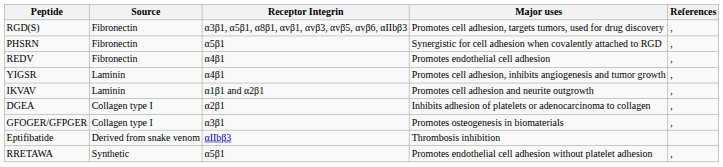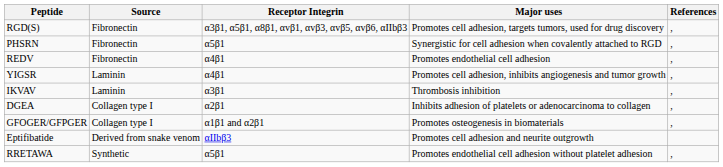IKVAV | Receptor Integrin: α1β1 and α2β1 -> α3β1
IKVAV | Major uses: Promotes cell adhesion and neurite outgrowth -> Thrombosis inhibition
GFOGER/GFPGER | Receptor Integrin: α3β1 -> α1β1 and α2β1
Eptifibatide | Major uses: Thrombosis inhibition -> Promotes cell adhesion and neurite outgrowth
